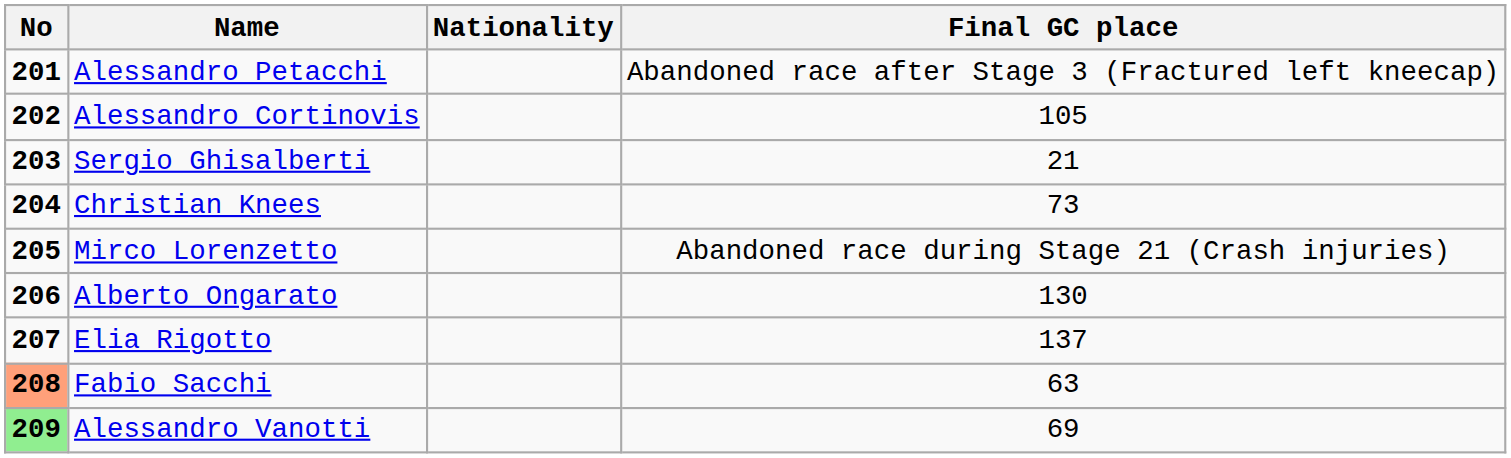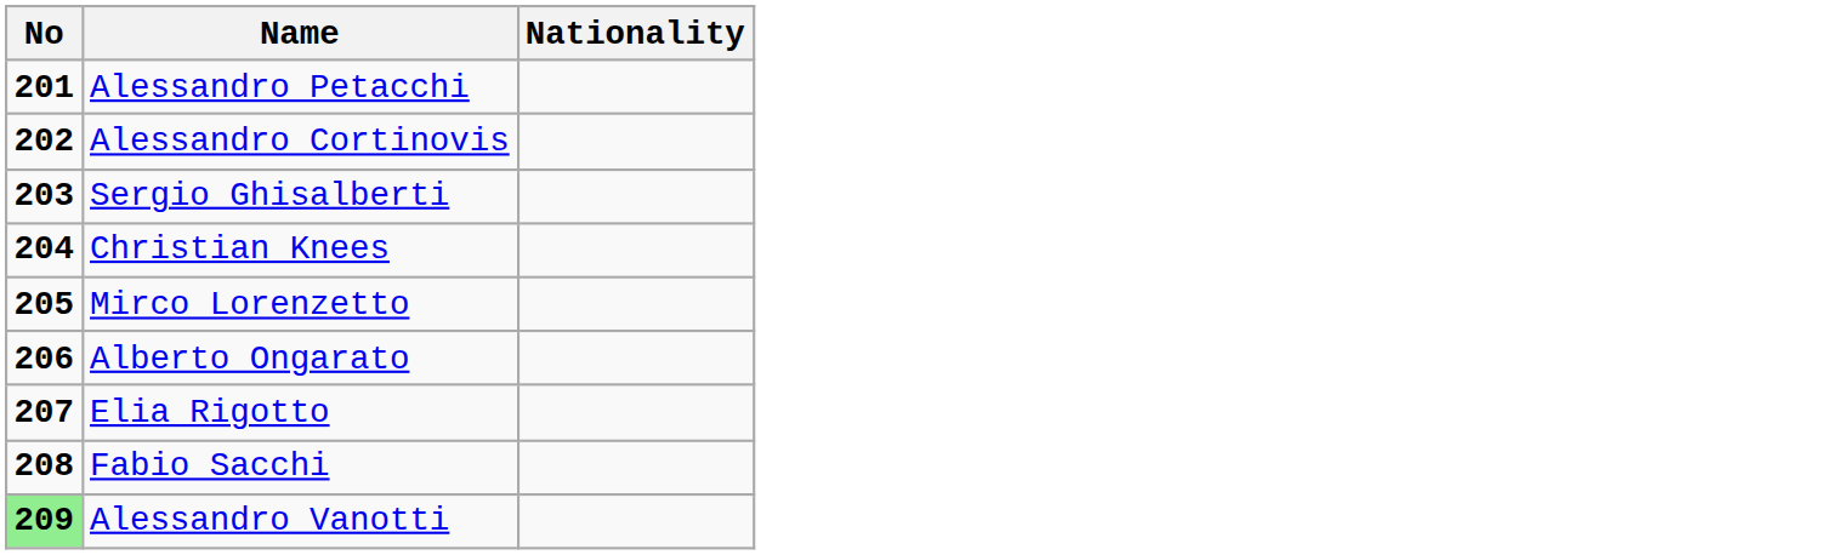- column: Final GC place | Abandoned race after Stage 3 (Fractured left kneecap) | 105 | 21 | 73 | Abandoned race during Stage 21 (Crash injuries) | 130 | 137 | 63 | 69
Fabio Sacchi | No: lightsalmon background -> no background
